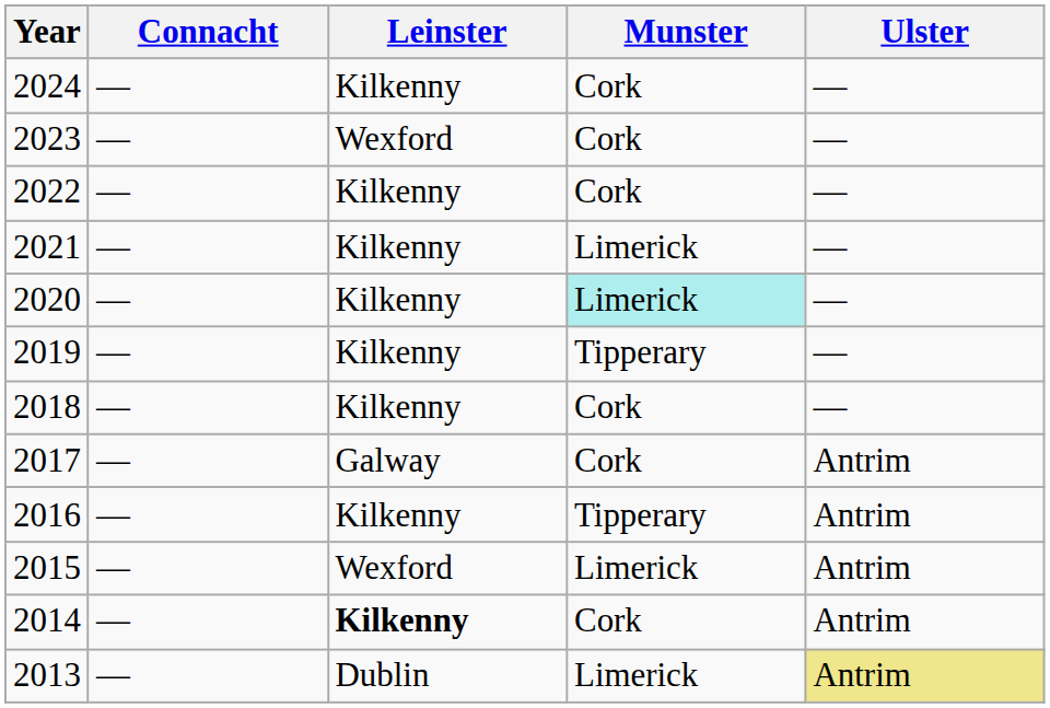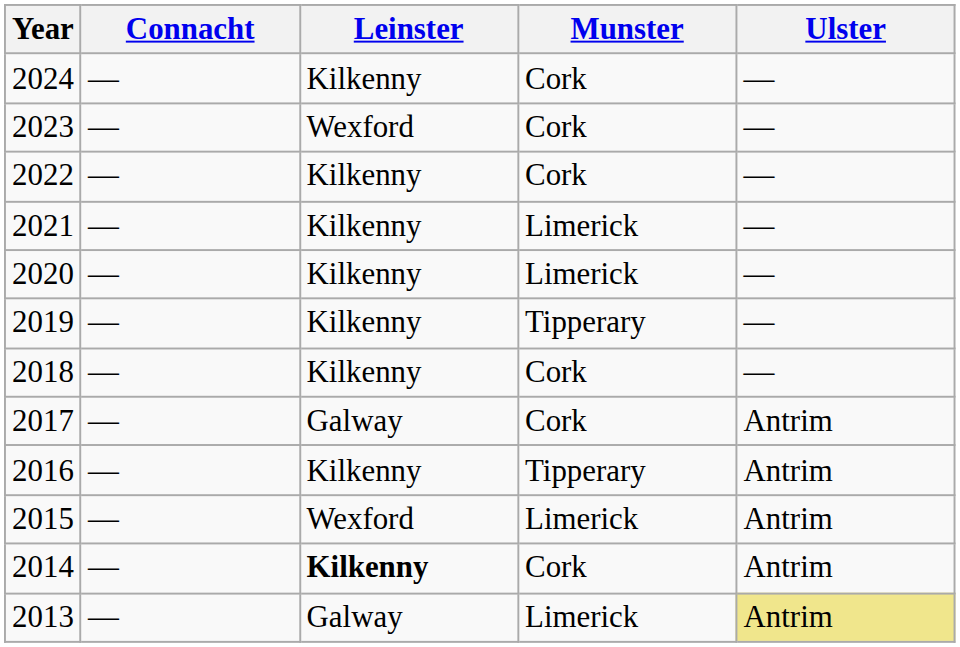2020 | Munster: paleturquoise background -> no background
2013 | Leinster: Dublin -> Galway
